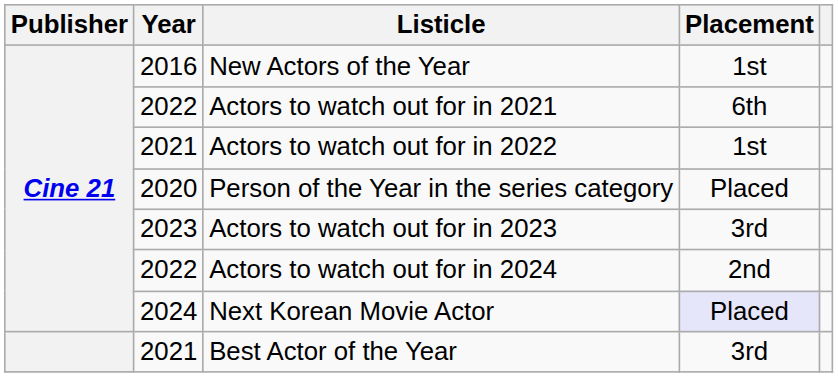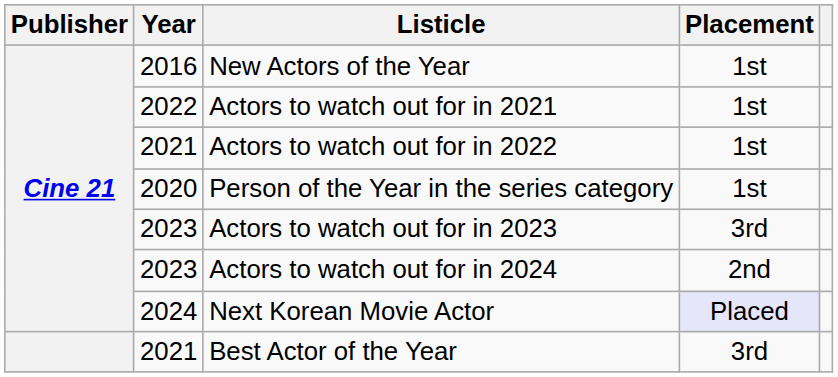Actors to watch out for in 2021 | Placement: 6th -> 1st
Person of the Year in the series category | Placement: Placed -> 1st
Actors to watch out for in 2024 | Year: 2022 -> 2023
